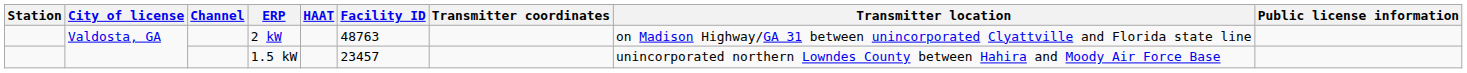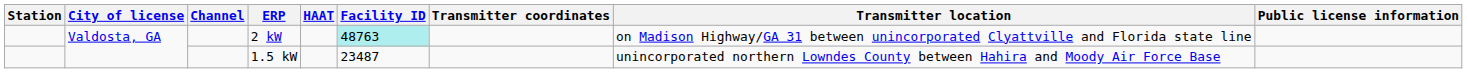2 kW | Facility ID: no background -> paleturquoise background
1.5 kW | Facility ID: 23457 -> 23487
